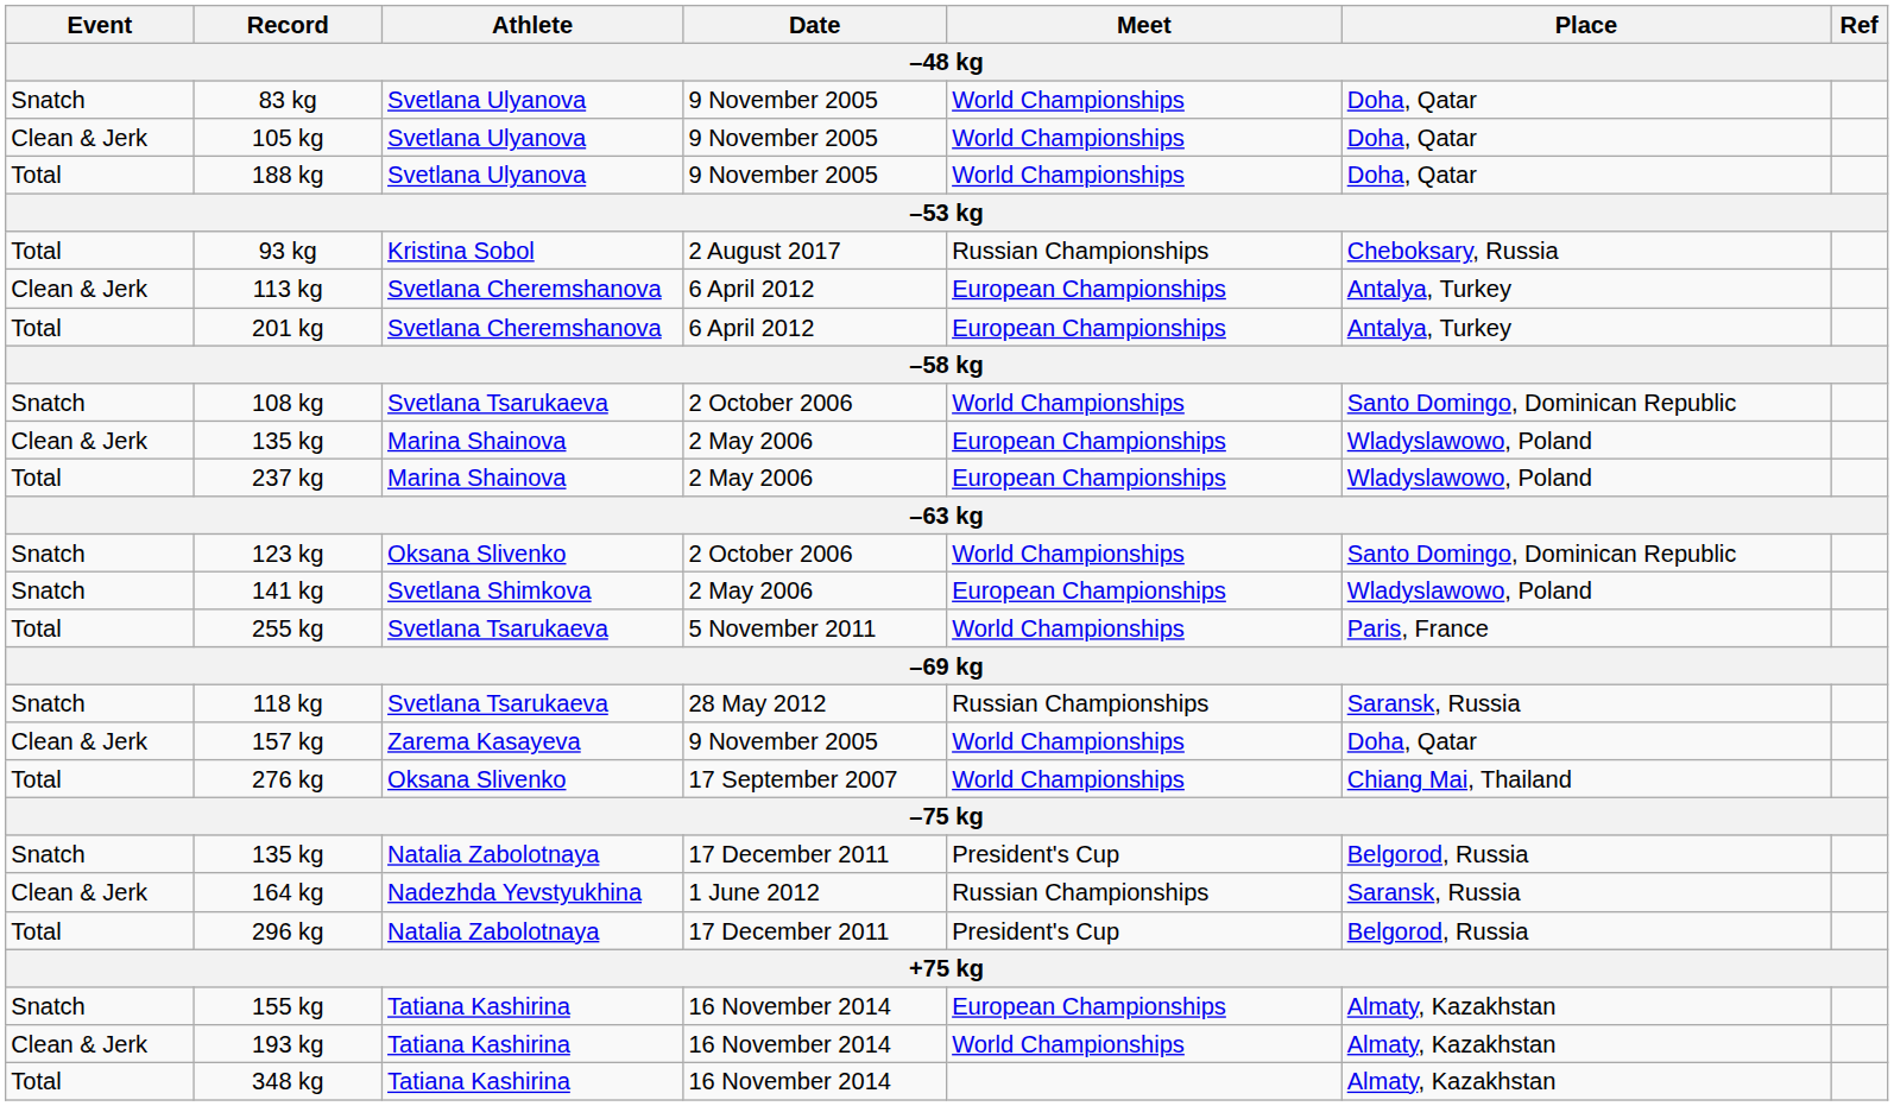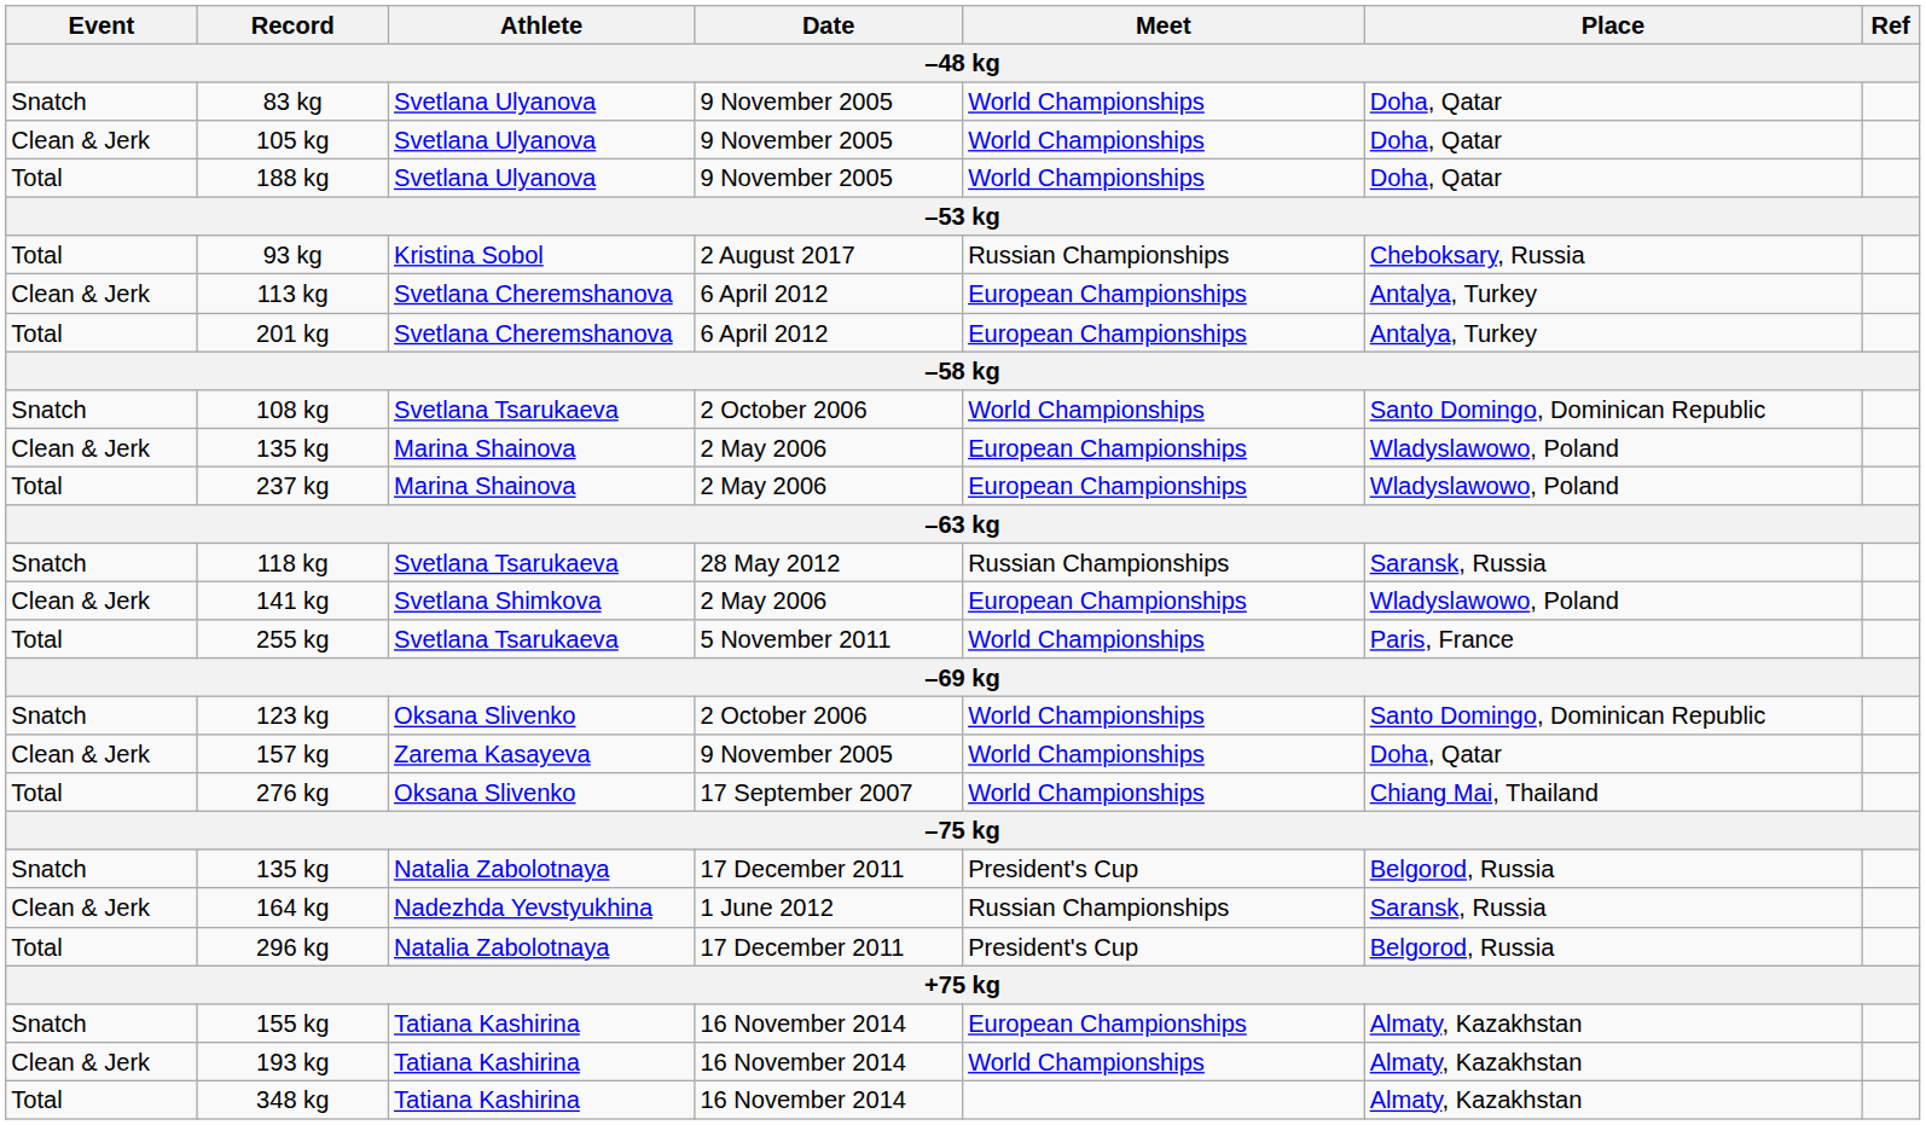rows swapped: 118 kg <-> 123 kg
141 kg | Event: Snatch -> Clean & Jerk
